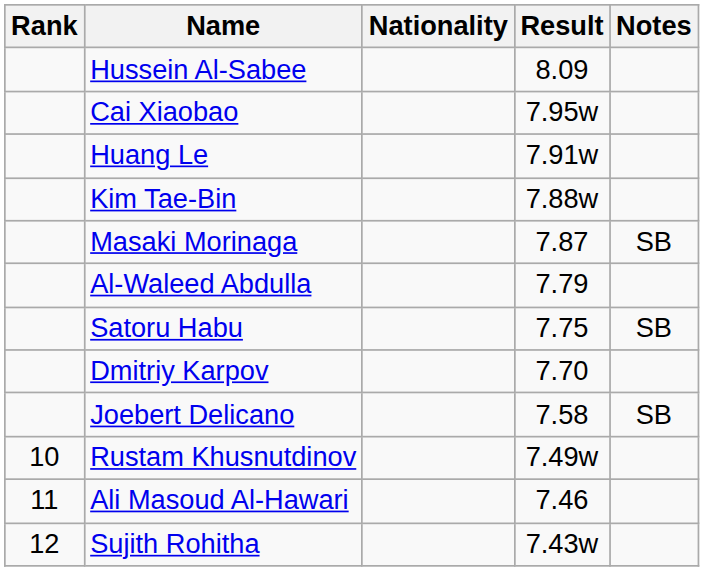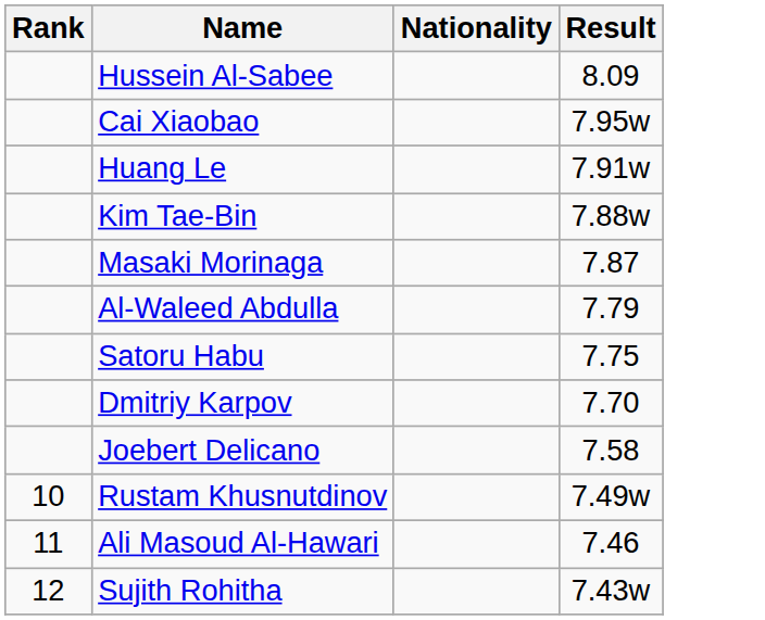- column: Notes | SB | SB | SB
